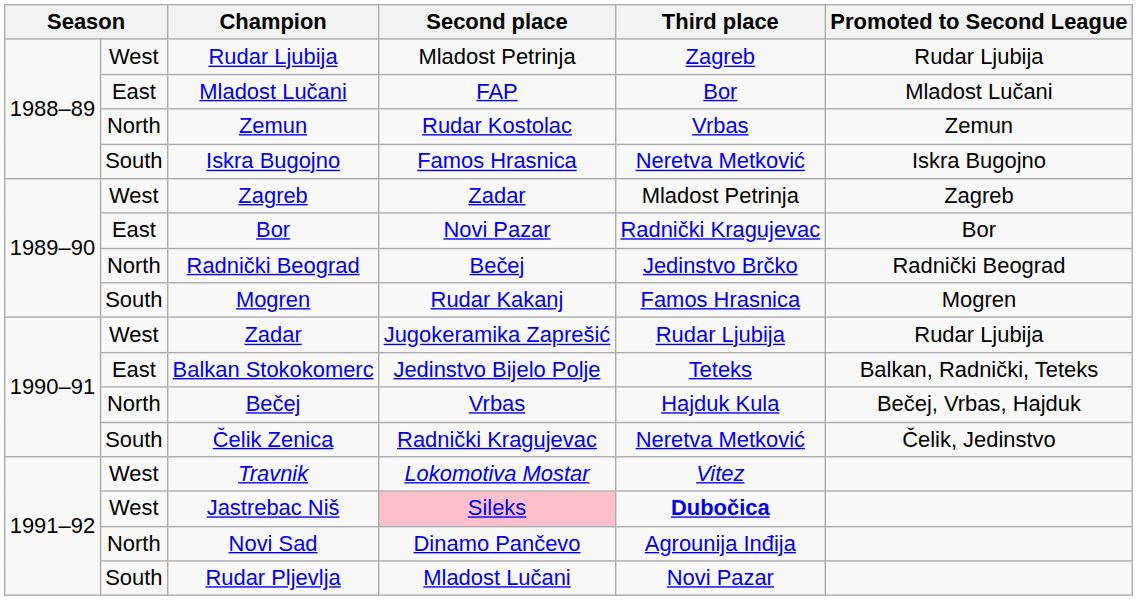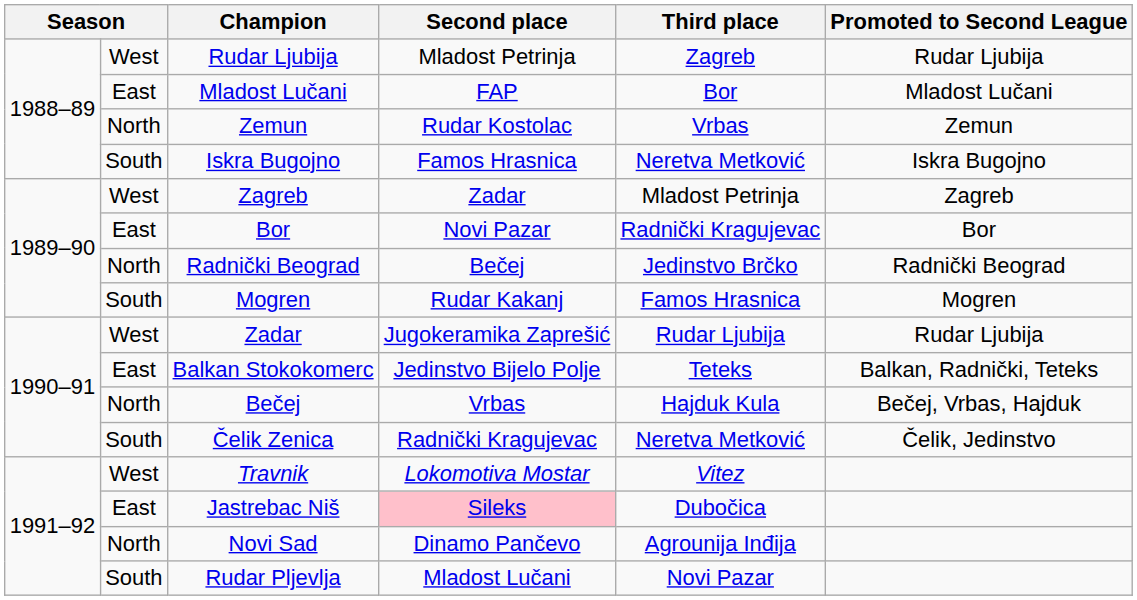Jastrebac Niš | column 2: West -> East
Jastrebac Niš | Third place: bold -> normal
